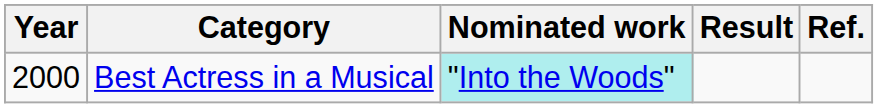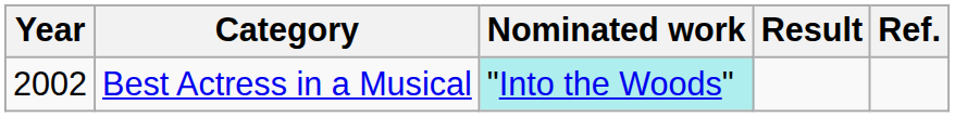Best Actress in a Musical | Year: 2000 -> 2002
